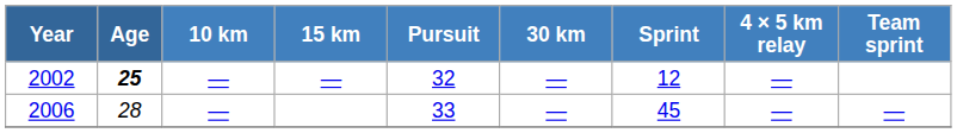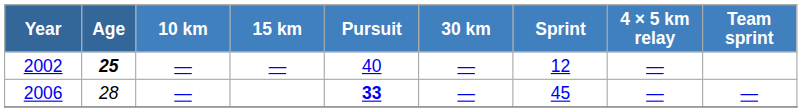2002 | Pursuit: 32 -> 40
2006 | Pursuit: normal -> bold
